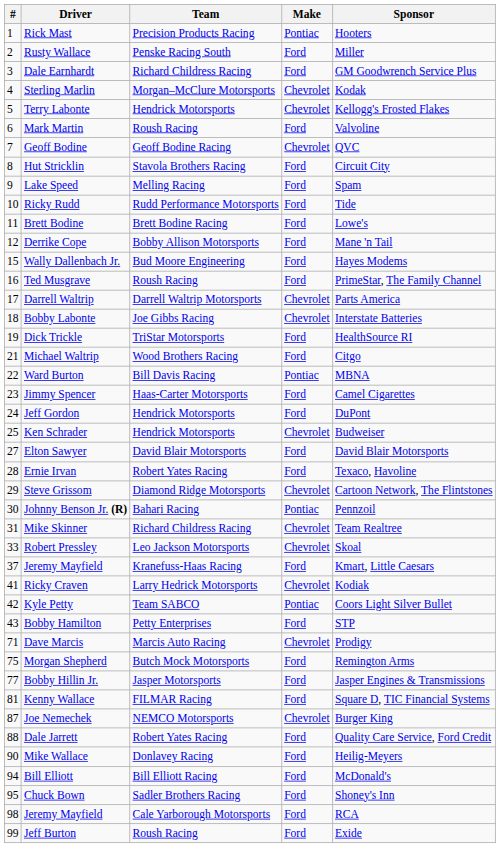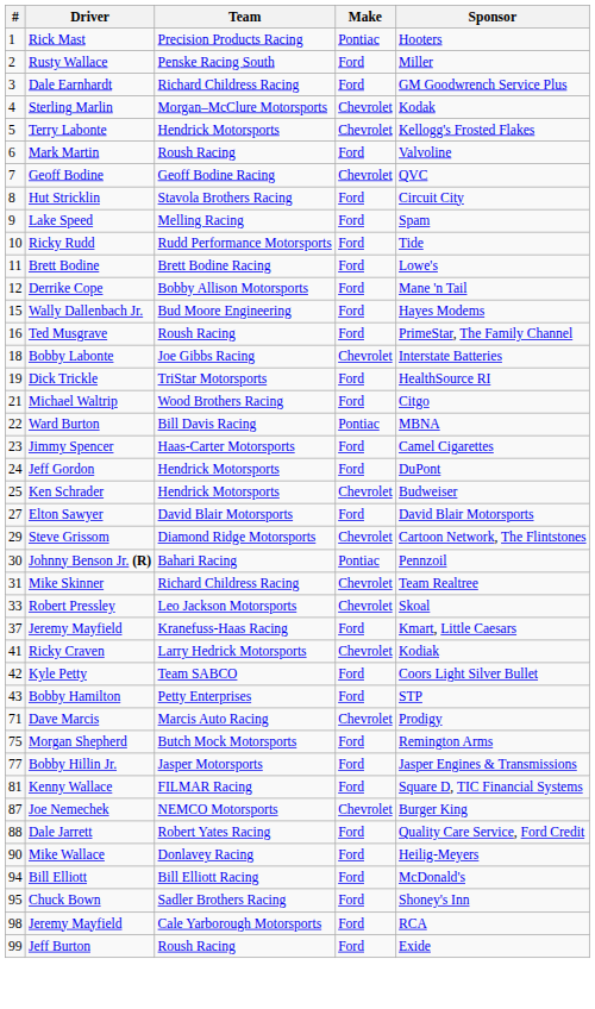- row: 17 | Darrell Waltrip | Darrell Waltrip Motorsports | Chevrolet | Parts America
- row: 28 | Ernie Irvan | Robert Yates Racing | Ford | Texaco, Havoline
Kyle Petty | Make: Pontiac -> Ford
